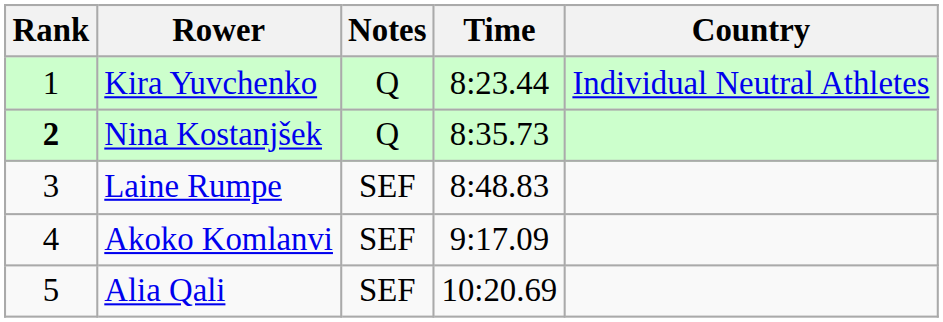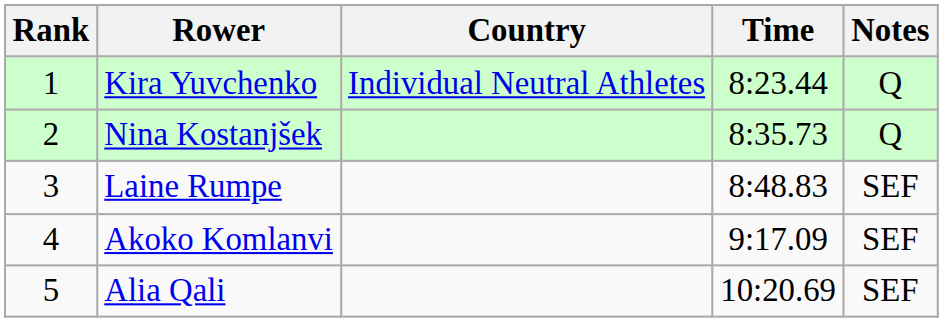columns swapped: Country <-> Notes
Nina Kostanjšek | Rank: bold -> normal
